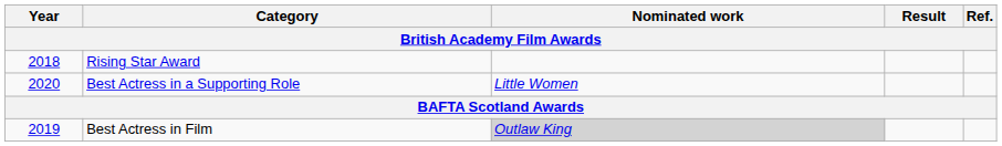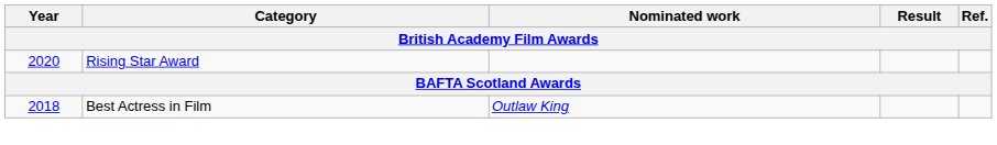Rising Star Award | Year: 2018 -> 2020
- row: 2020 | Best Actress in a Supporting Role | Little Women
Best Actress in Film | Year: 2019 -> 2018
Best Actress in Film | Nominated work: lightgrey background -> no background
